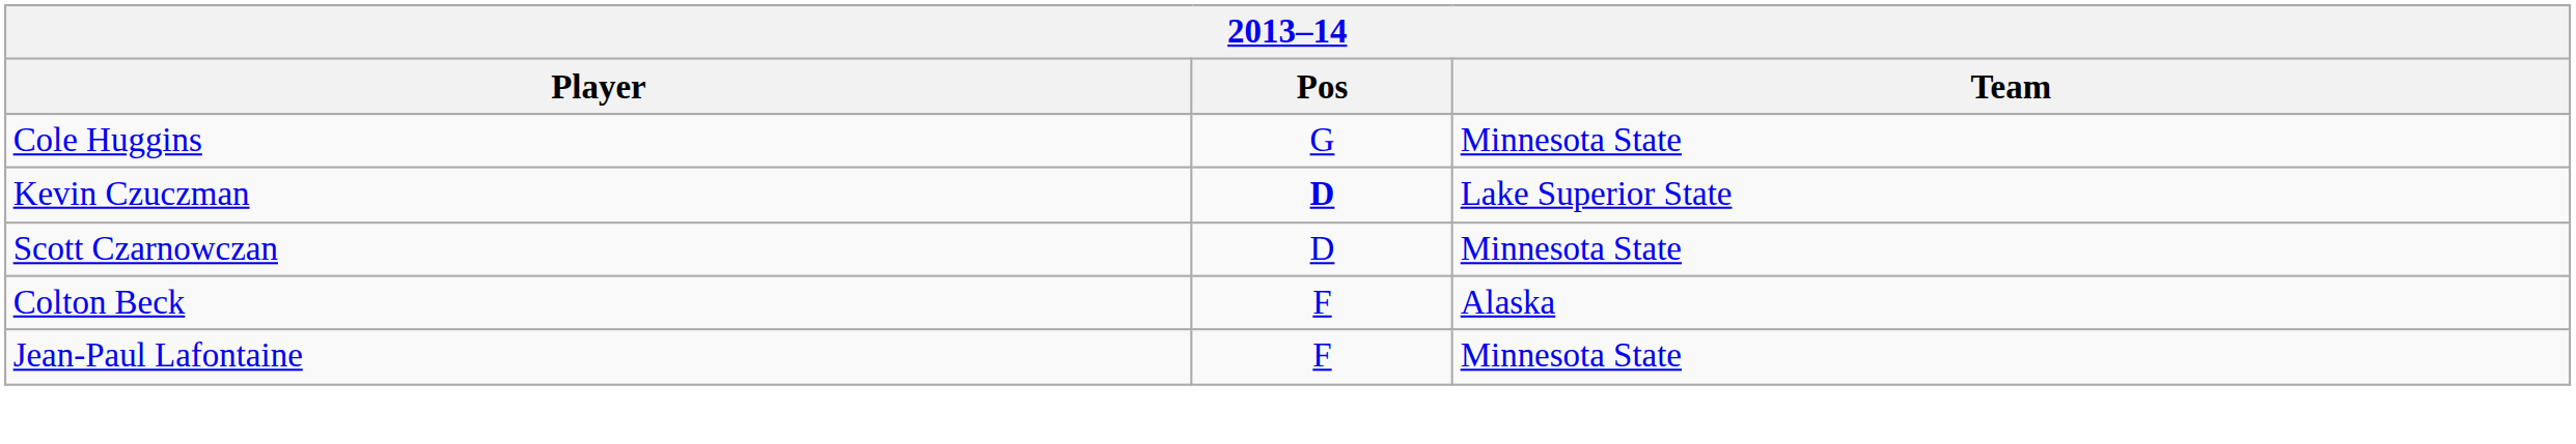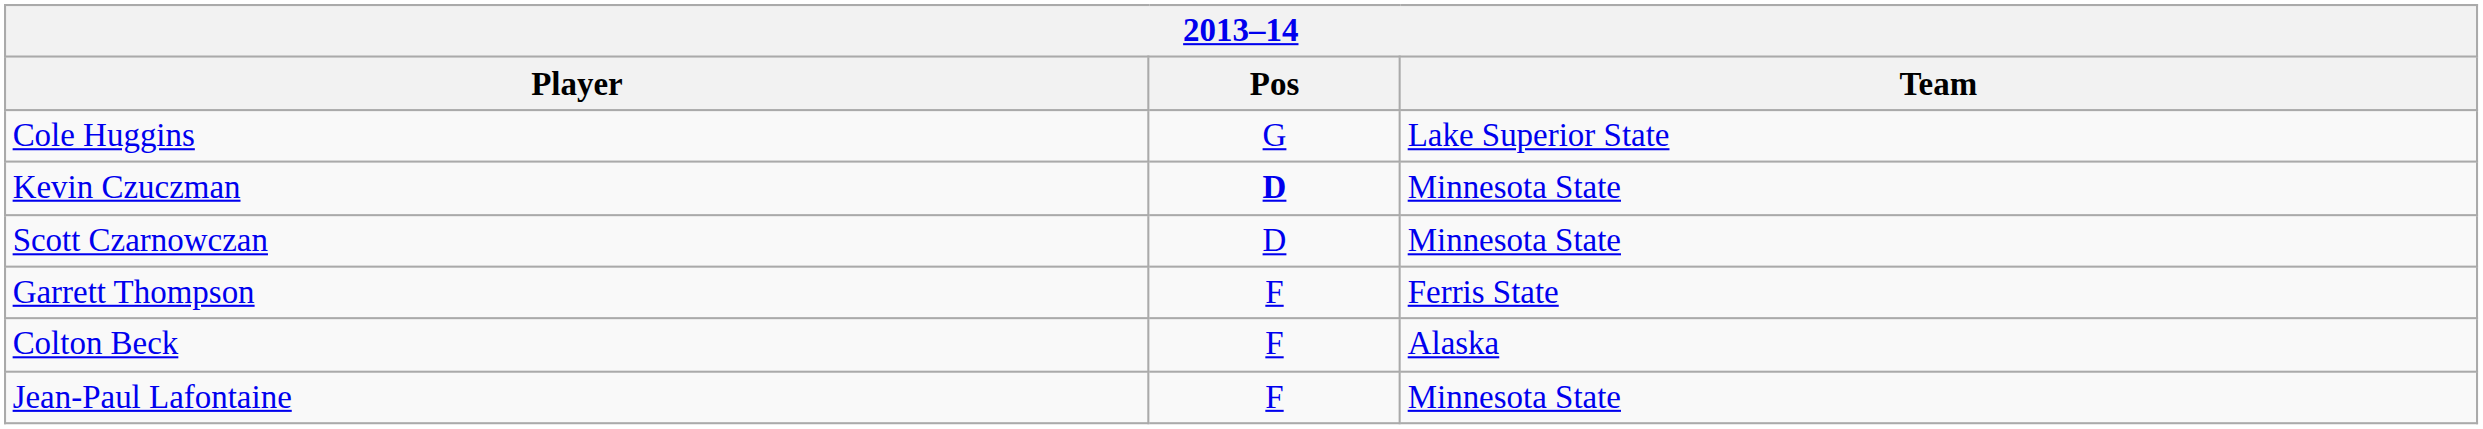Cole Huggins | Team: Minnesota State -> Lake Superior State
Kevin Czuczman | Team: Lake Superior State -> Minnesota State
+ row: Garrett Thompson | F | Ferris State
